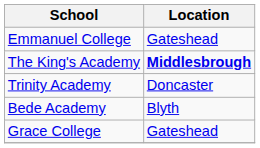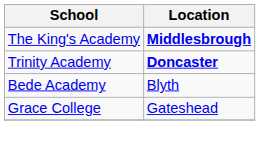- row: Emmanuel College | Gateshead
Trinity Academy | Location: normal -> bold
